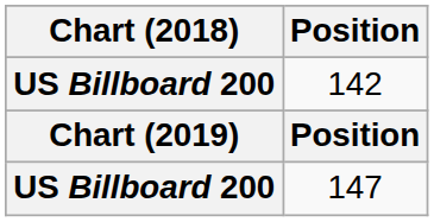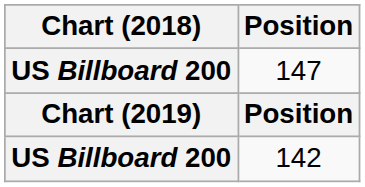rows swapped: 147 <-> 142
